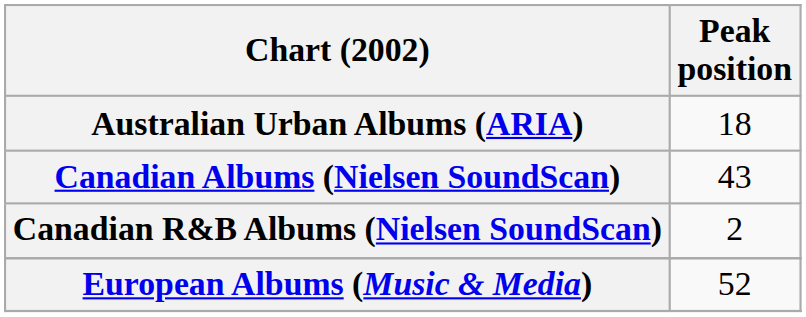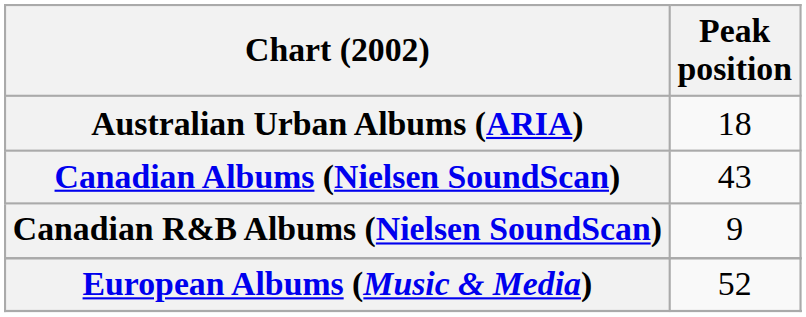Canadian R&B Albums (Nielsen SoundScan) | Peak position: 2 -> 9
